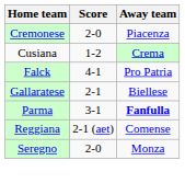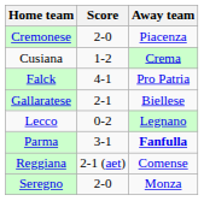+ row: Lecco | 0-2 | Legnano
